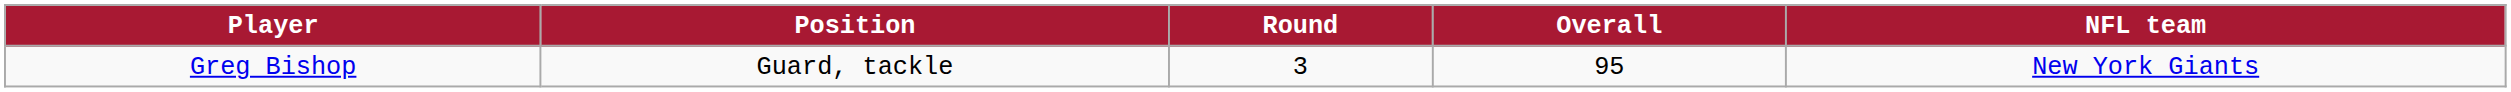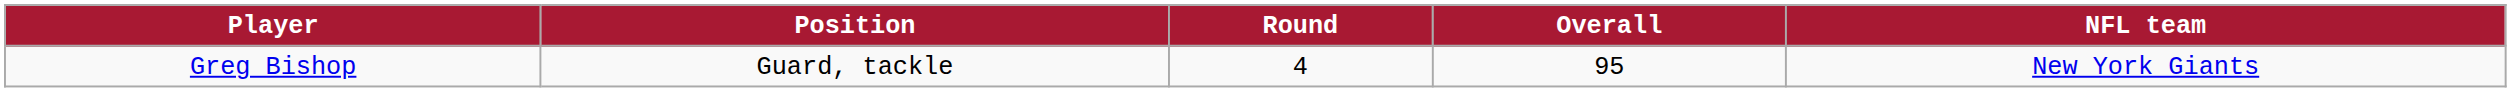Greg Bishop | Round: 3 -> 4
